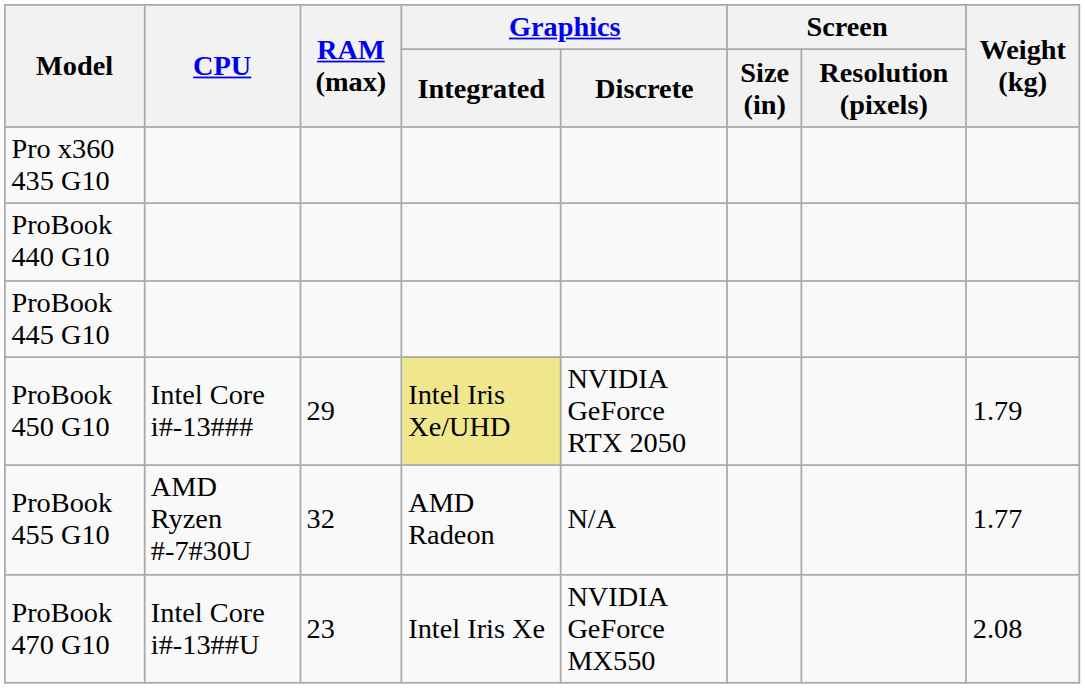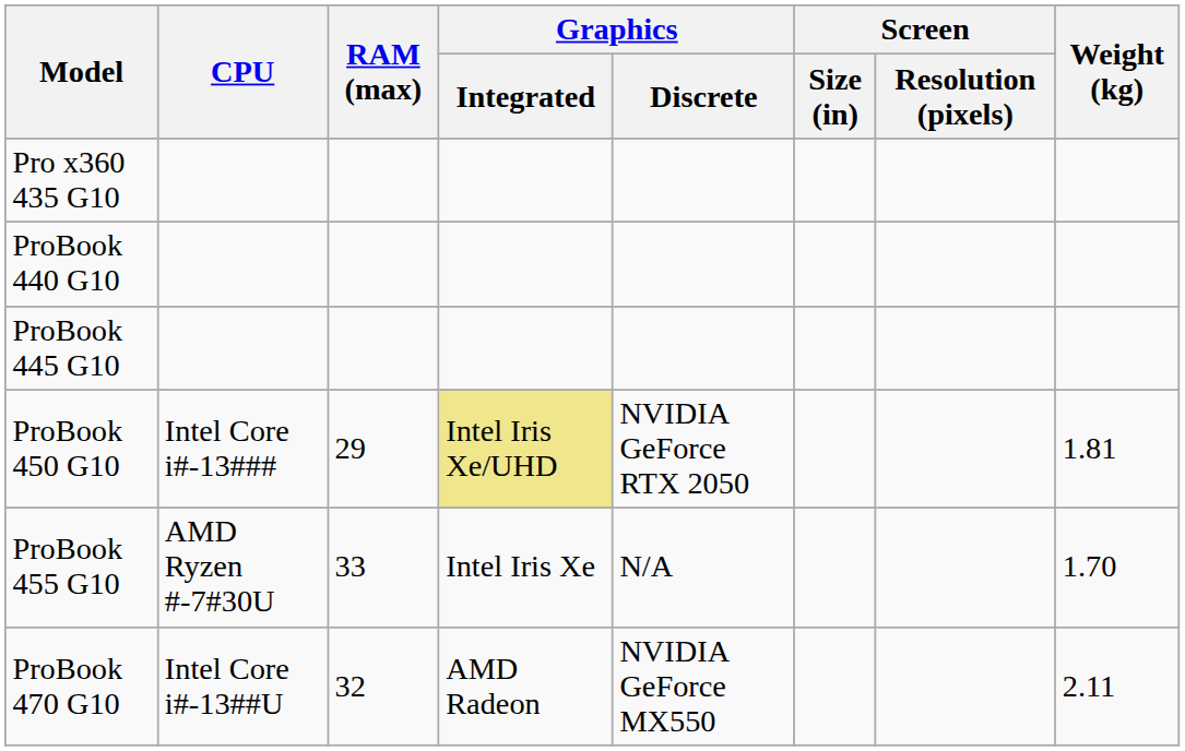ProBook 450 G10 | Weight (kg): 1.79 -> 1.81
ProBook 455 G10 | RAM (max): 32 -> 33
ProBook 455 G10 | Graphics / Integrated: AMD Radeon -> Intel Iris Xe
ProBook 455 G10 | Weight (kg): 1.77 -> 1.70
ProBook 470 G10 | RAM (max): 23 -> 32
ProBook 470 G10 | Graphics / Integrated: Intel Iris Xe -> AMD Radeon
ProBook 470 G10 | Weight (kg): 2.08 -> 2.11
